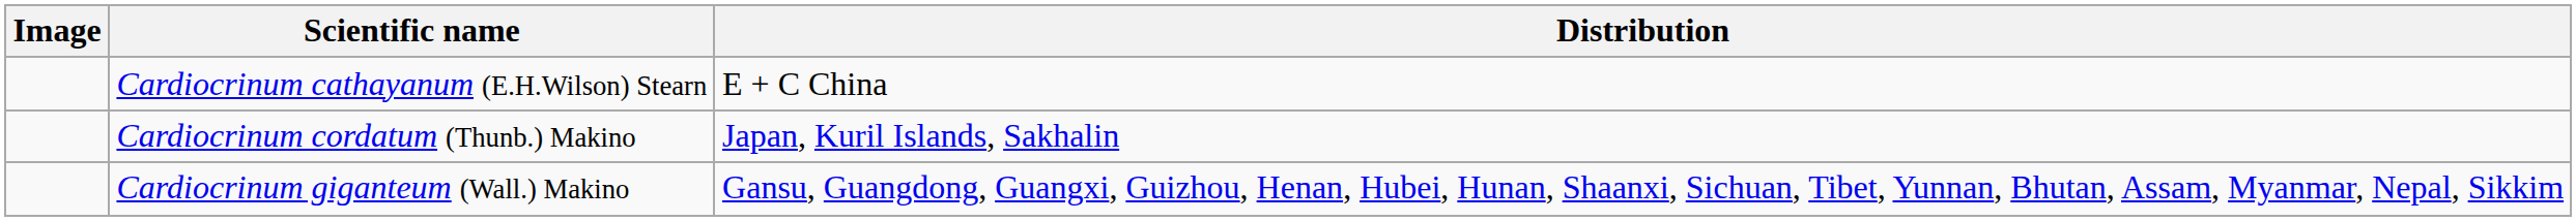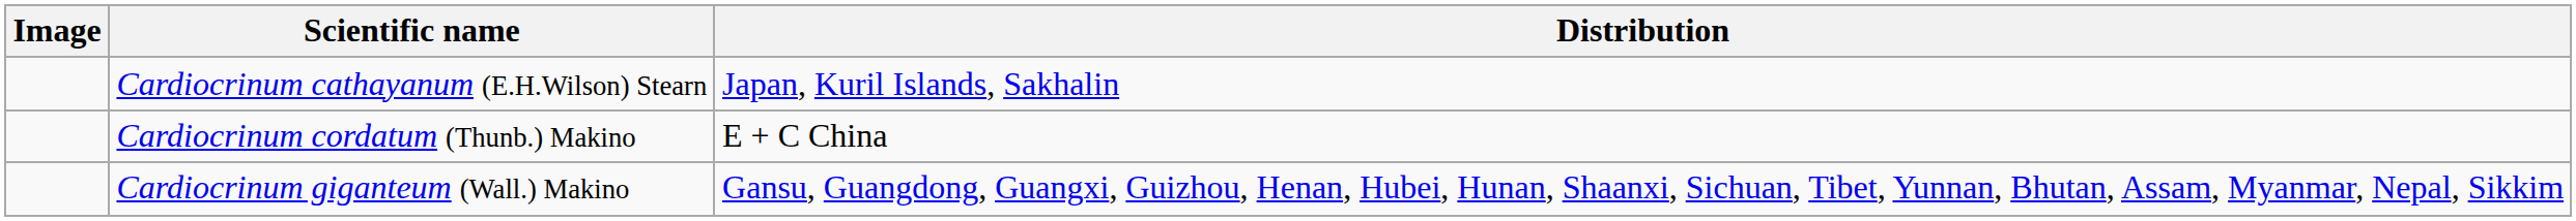Cardiocrinum cathayanum (E.H.Wilson) Stearn | Distribution: E + C China -> Japan, Kuril Islands, Sakhalin
Cardiocrinum cordatum (Thunb.) Makino | Distribution: Japan, Kuril Islands, Sakhalin -> E + C China
